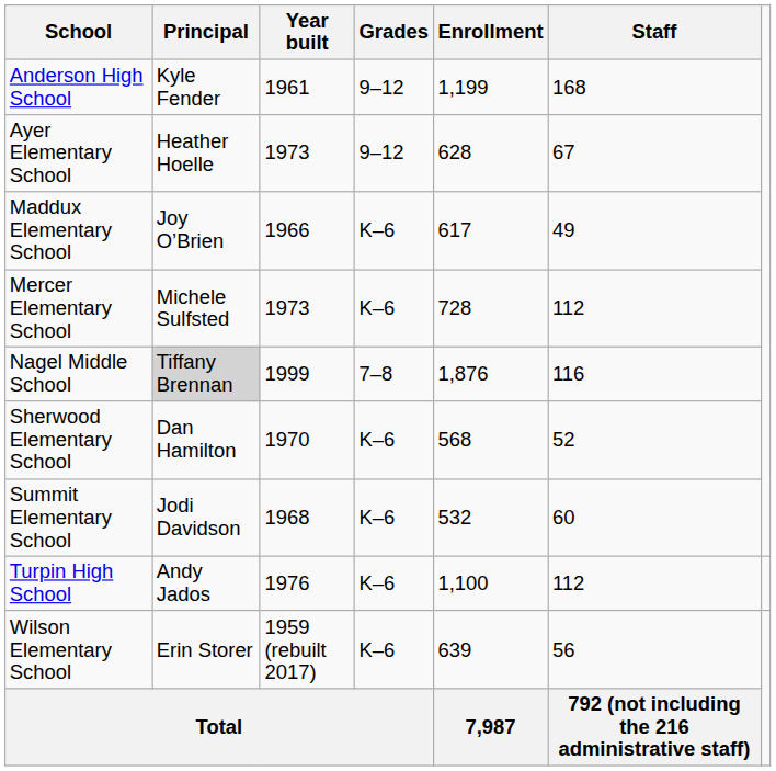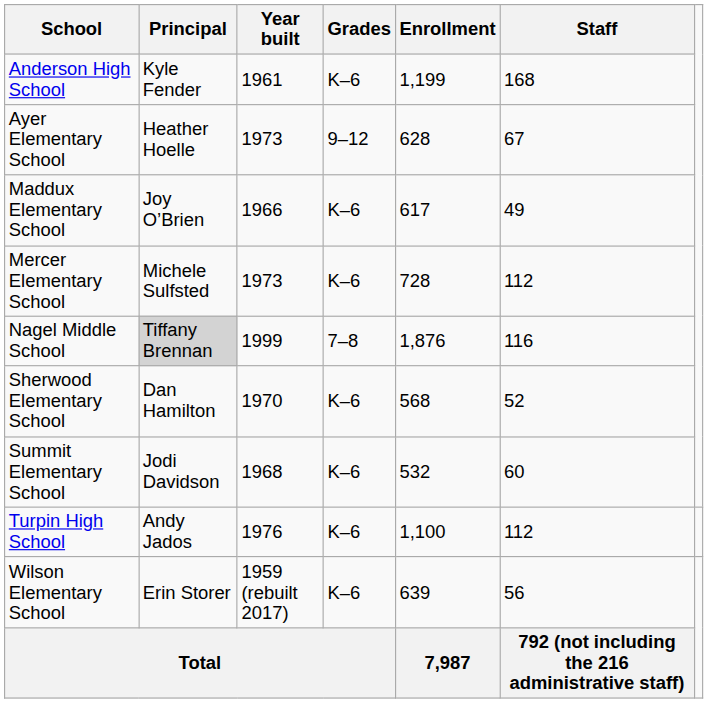Anderson High School | Grades: 9–12 -> K–6
